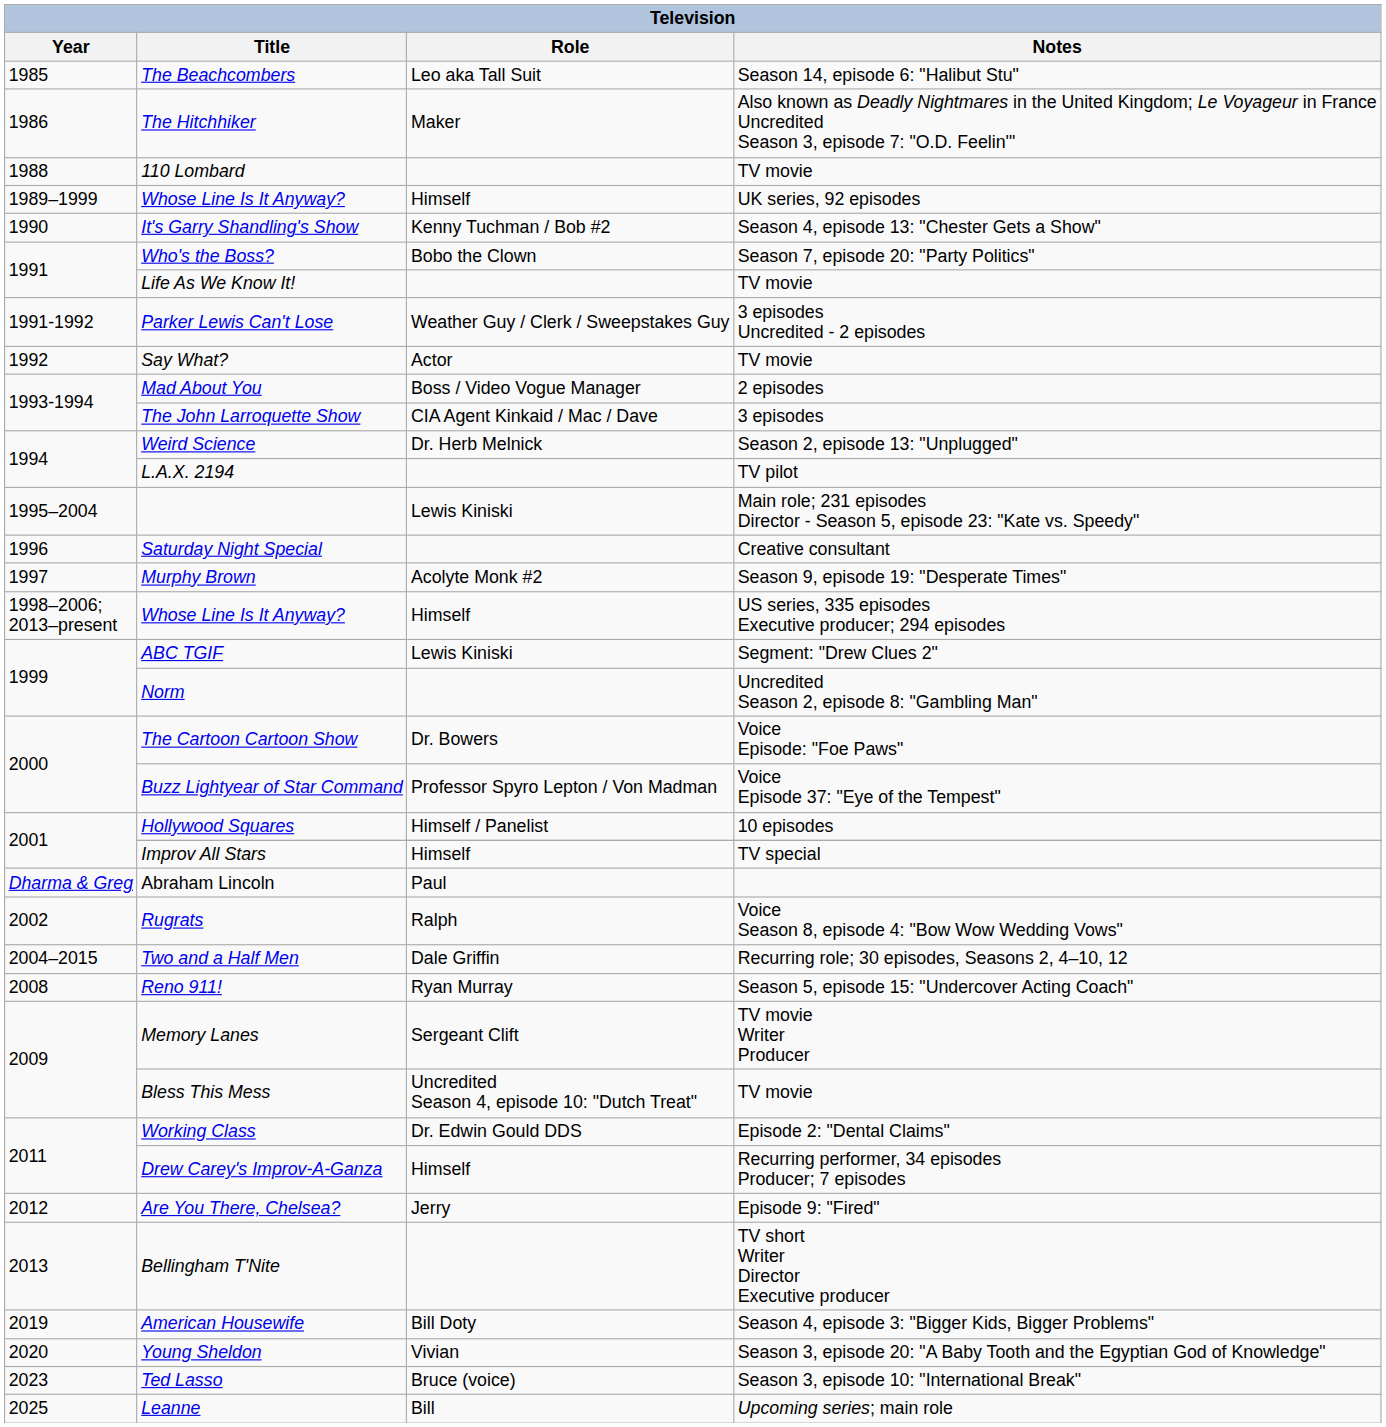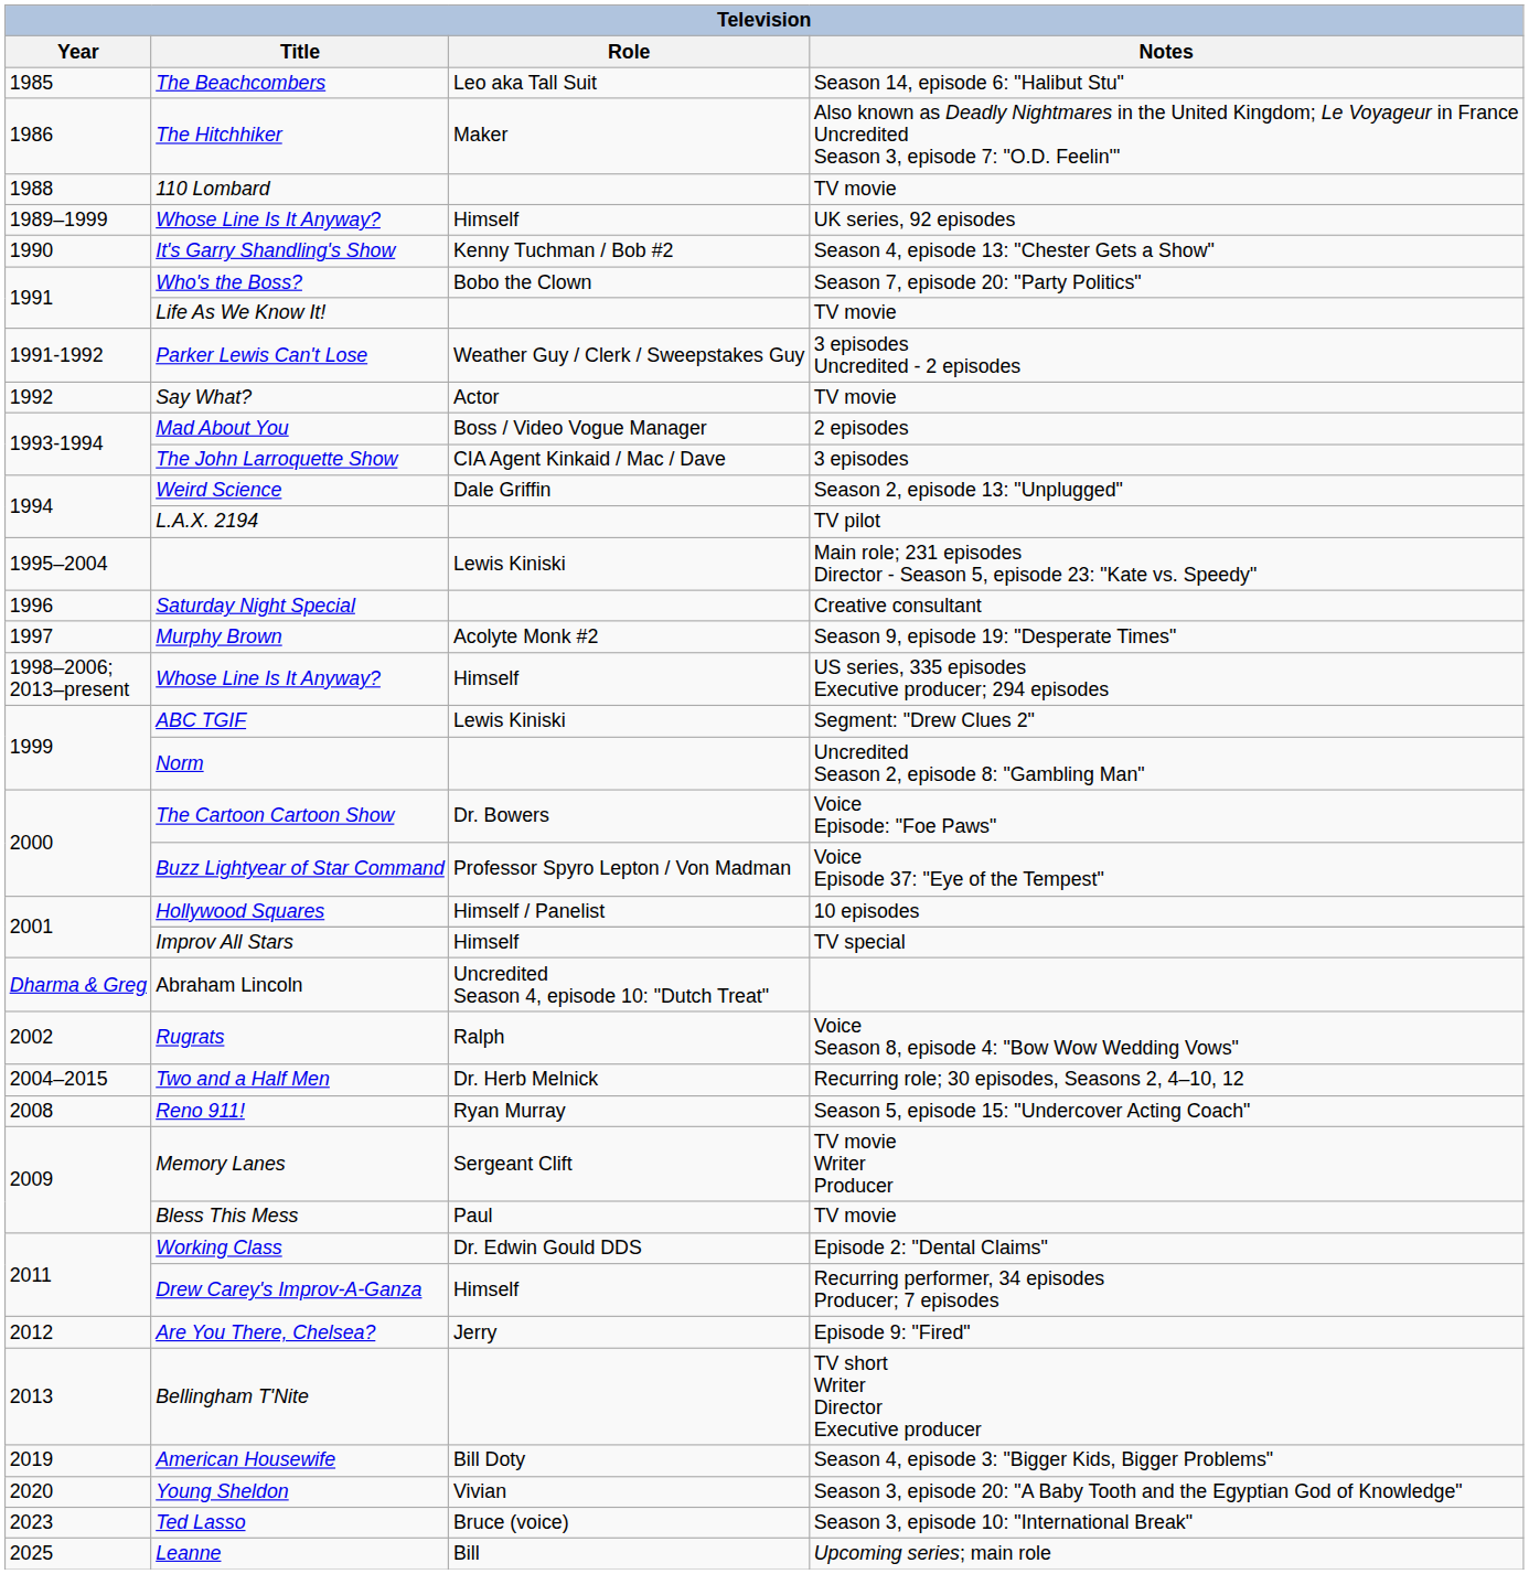Weird Science | Role: Dr. Herb Melnick -> Dale Griffin
Abraham Lincoln | Role: Paul -> Uncredited Season 4, episode 10: "Dutch Treat"
Two and a Half Men | Role: Dale Griffin -> Dr. Herb Melnick
Bless This Mess | Role: Uncredited Season 4, episode 10: "Dutch Treat" -> Paul
